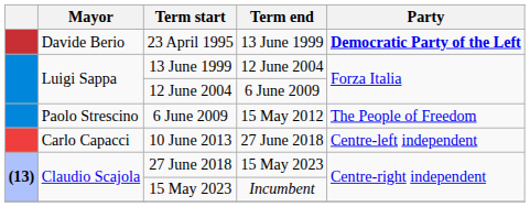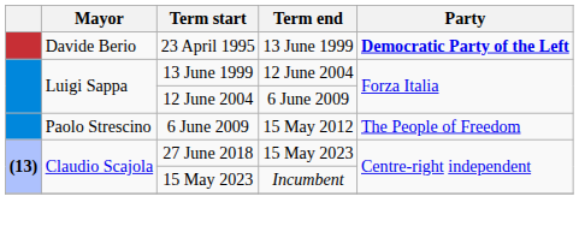- row: Carlo Capacci | 10 June 2013 | 27 June 2018 | Centre-left independent
